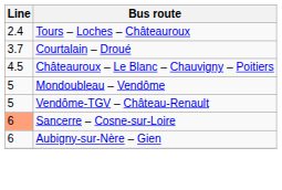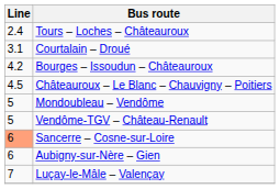Courtalain – Droué | Line: 3.7 -> 3.1
+ row: 4.2 | Bourges – Issoudun – Châteauroux
+ row: 7 | Luçay-le-Mâle – Valençay
